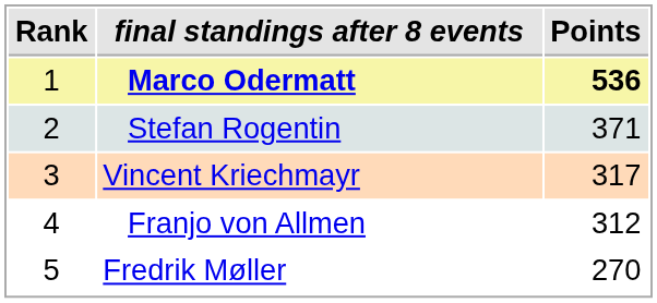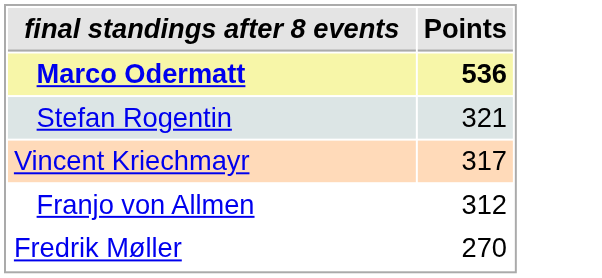- column: Rank | 1 | 2 | 3 | 4 | 5
Stefan Rogentin | Points: 371 -> 321
